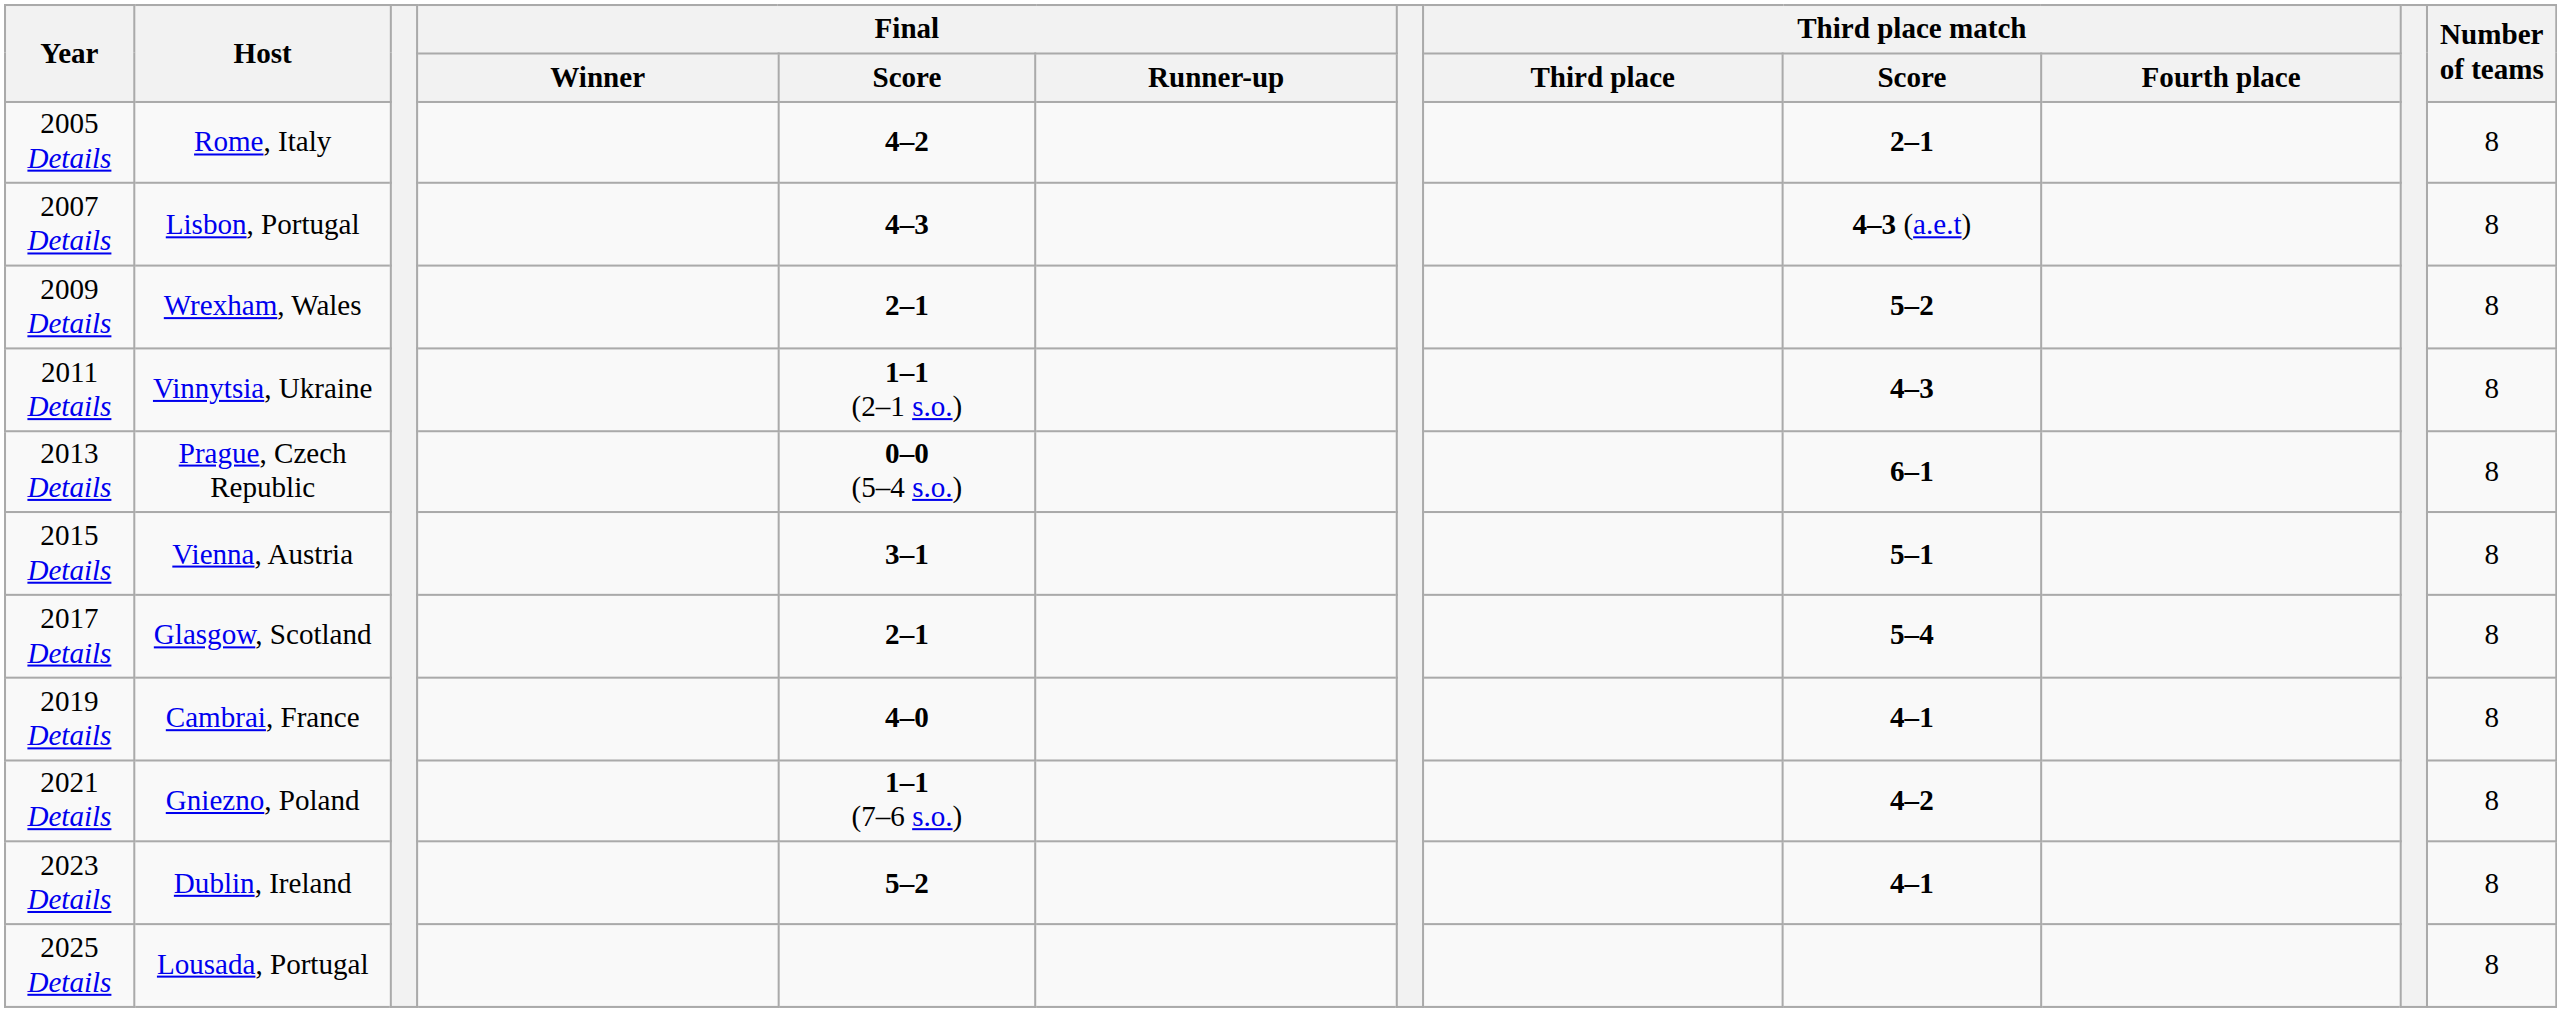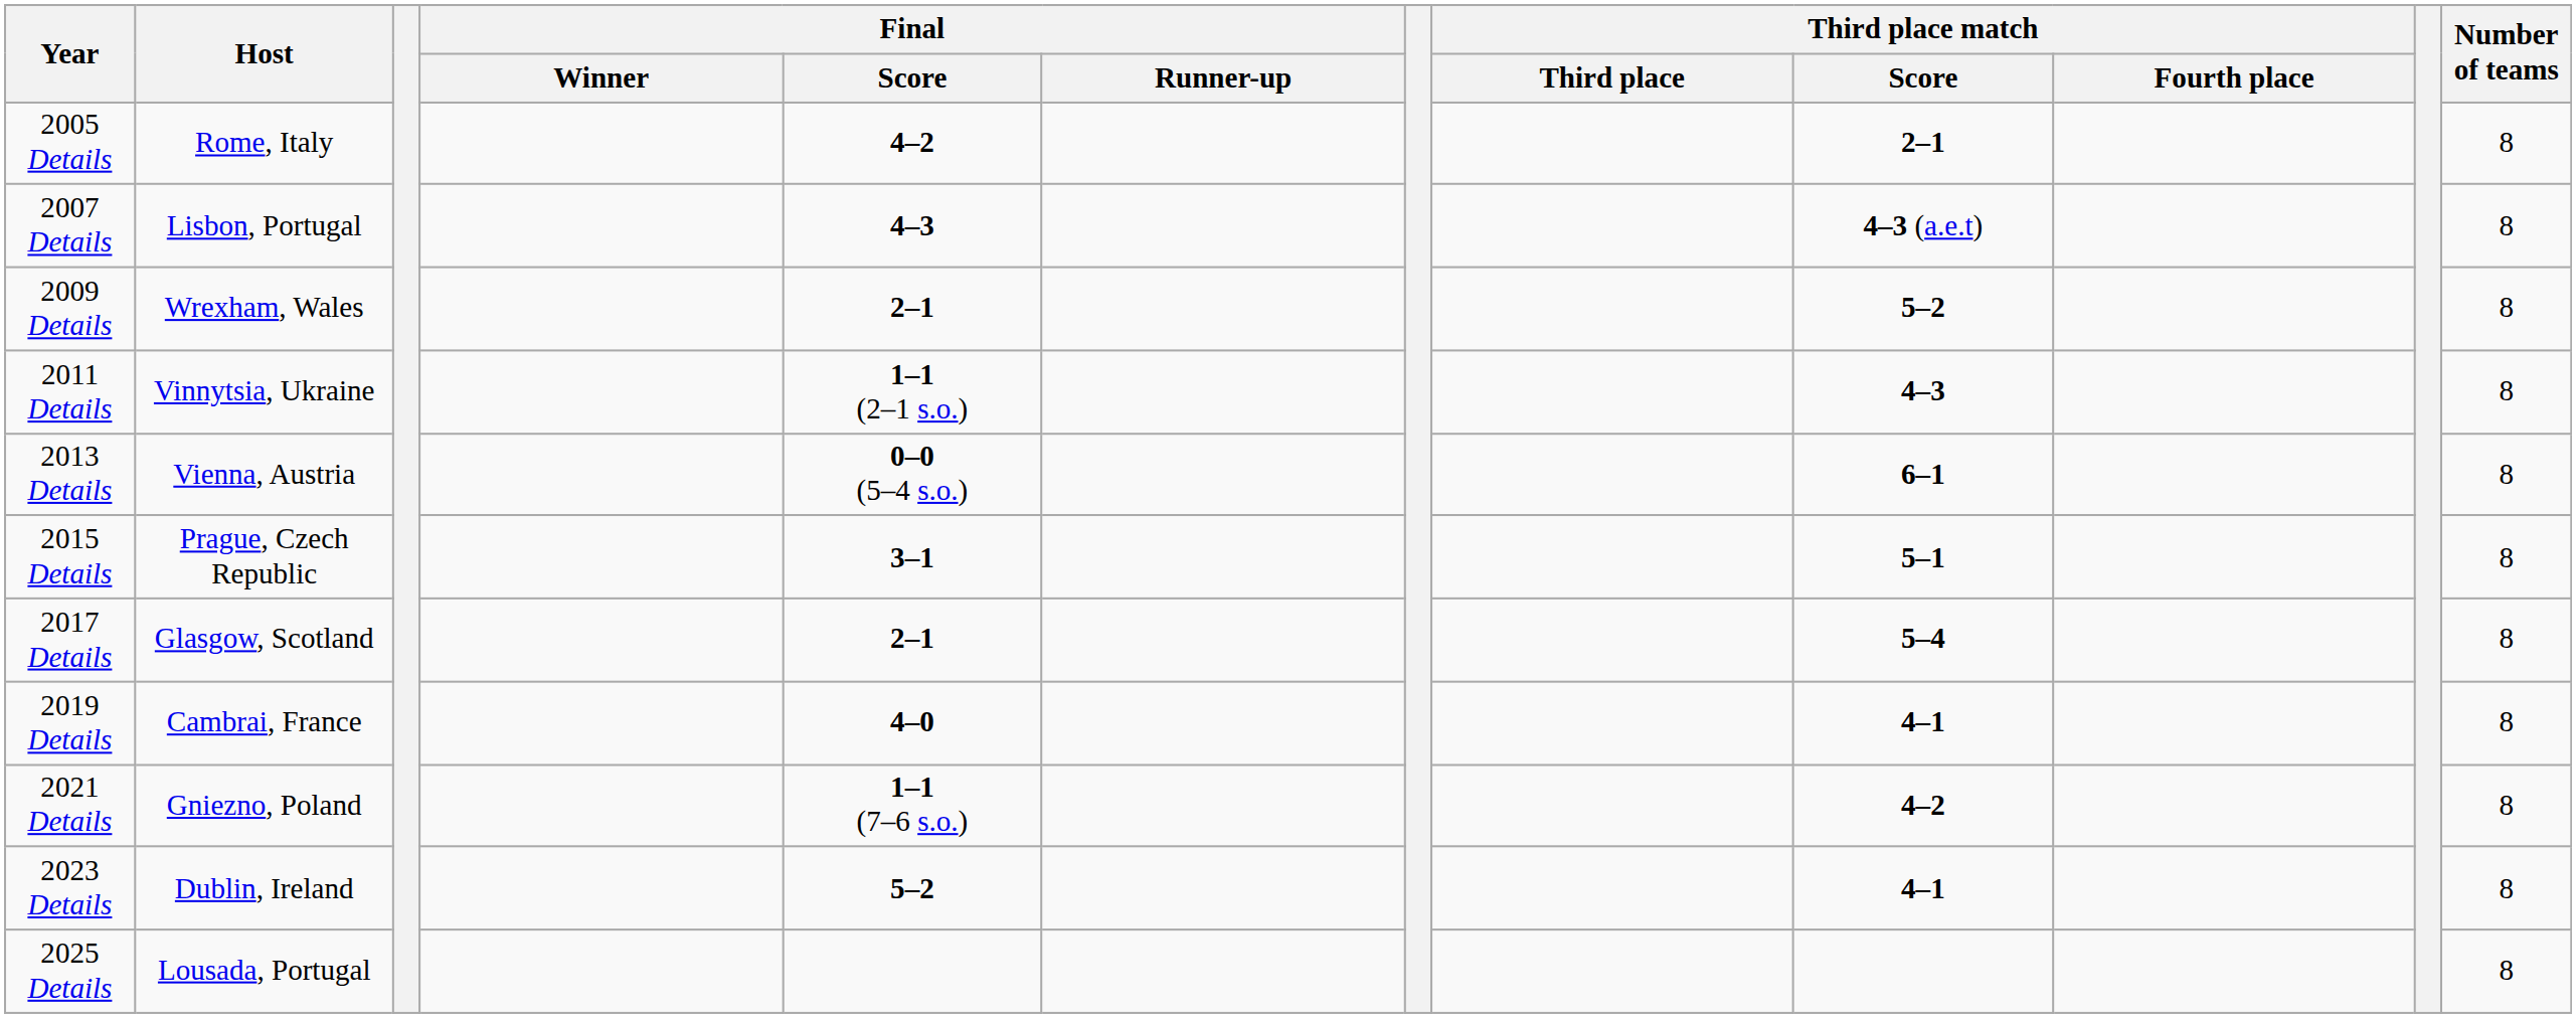2013 Details | Host: Prague, Czech Republic -> Vienna, Austria
2015 Details | Host: Vienna, Austria -> Prague, Czech Republic
